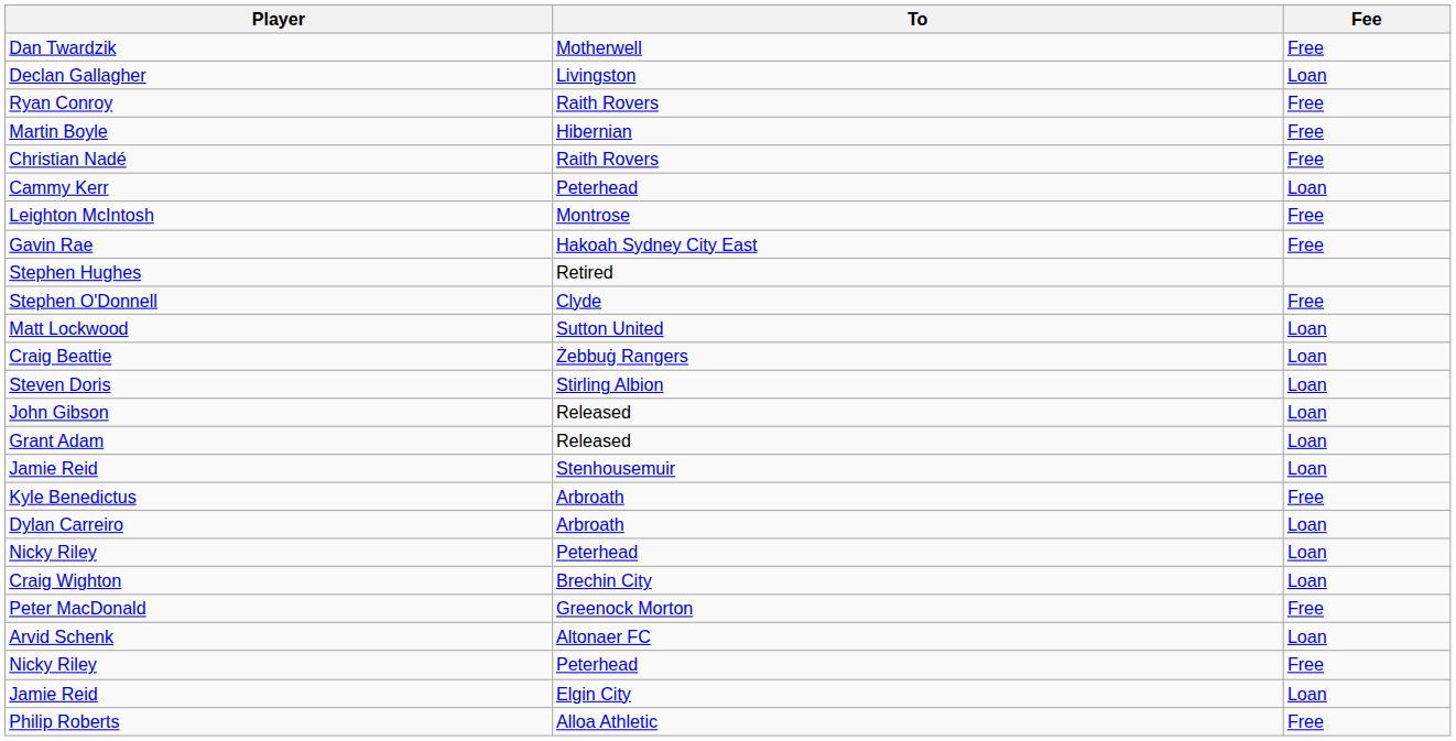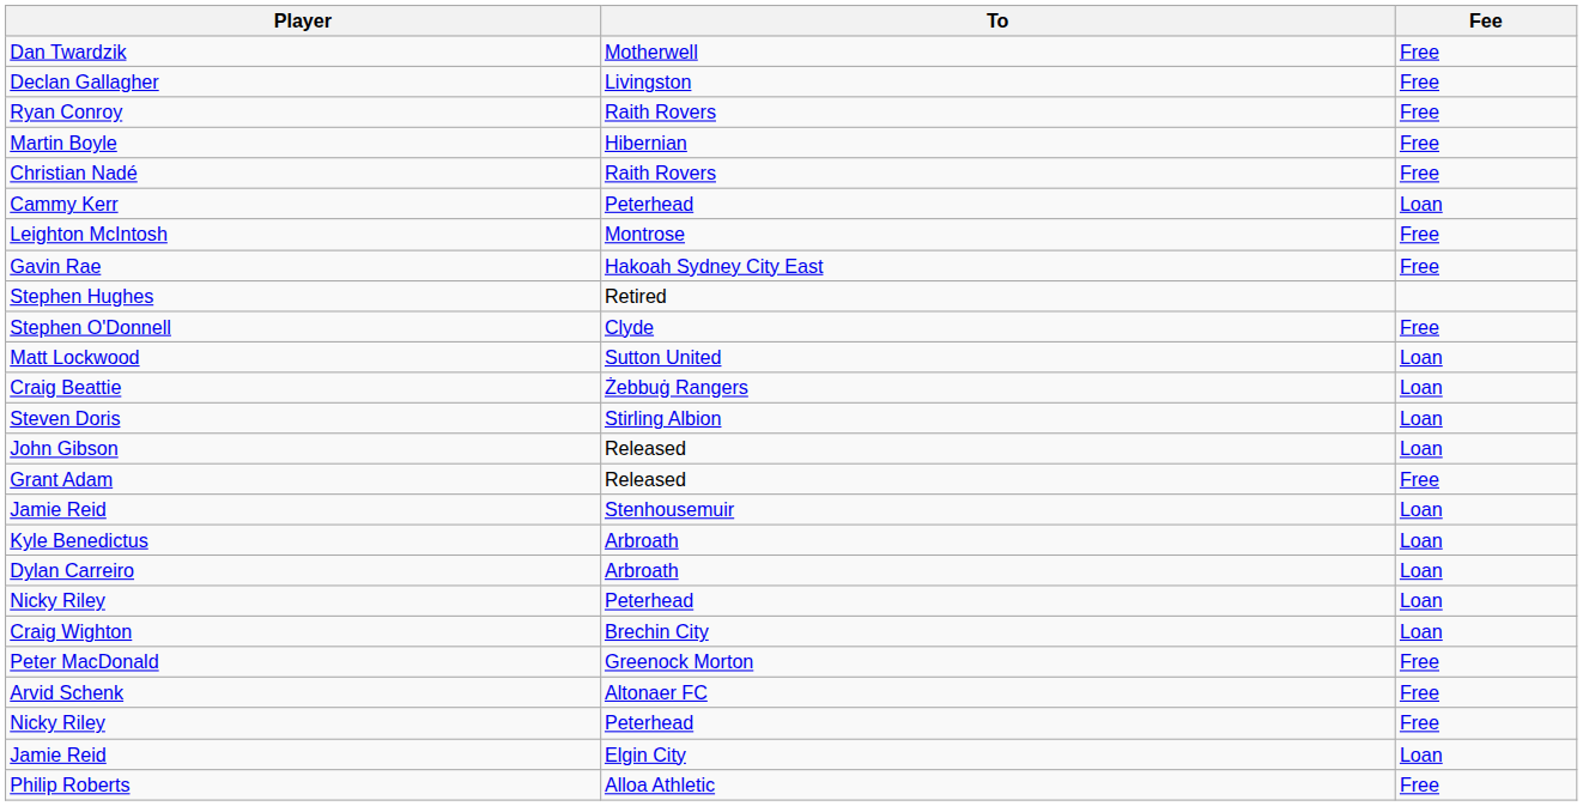Declan Gallagher | Fee: Loan -> Free
Grant Adam | Fee: Loan -> Free
Kyle Benedictus | Fee: Free -> Loan
Arvid Schenk | Fee: Loan -> Free
